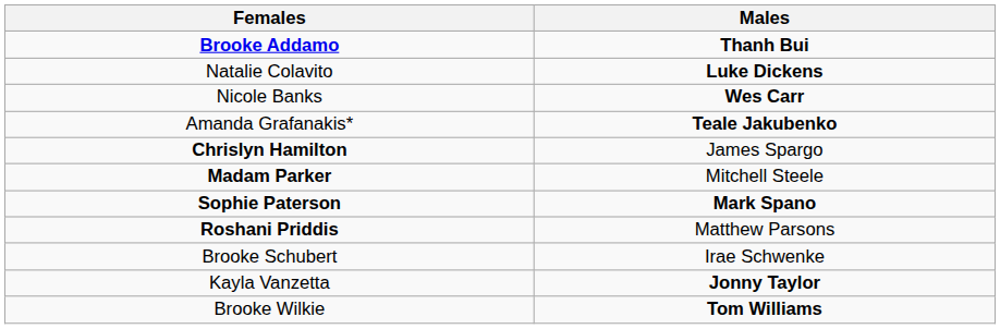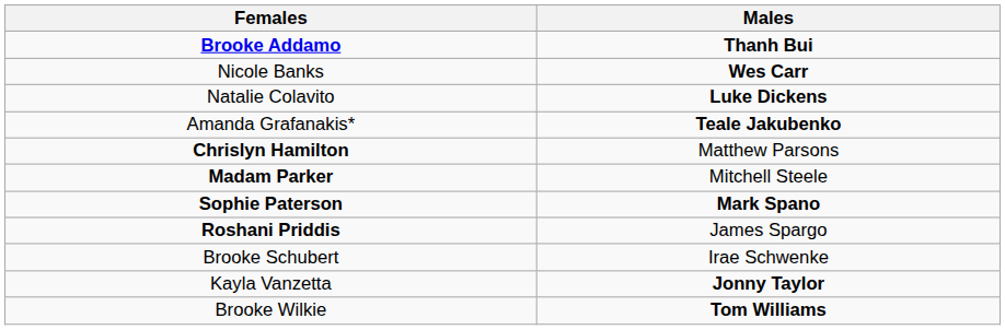rows swapped: Nicole Banks <-> Natalie Colavito
Chrislyn Hamilton | Males: James Spargo -> Matthew Parsons
Roshani Priddis | Males: Matthew Parsons -> James Spargo
